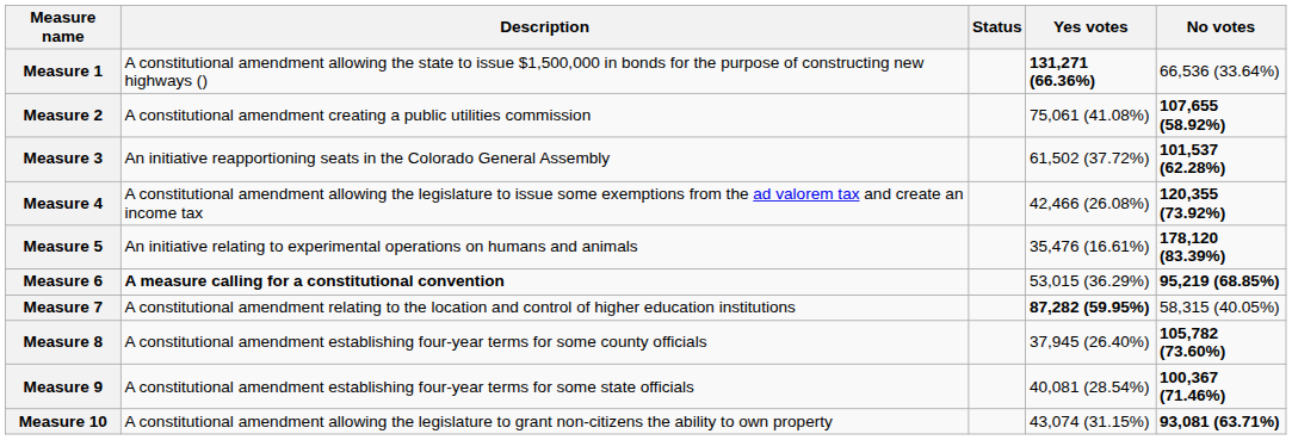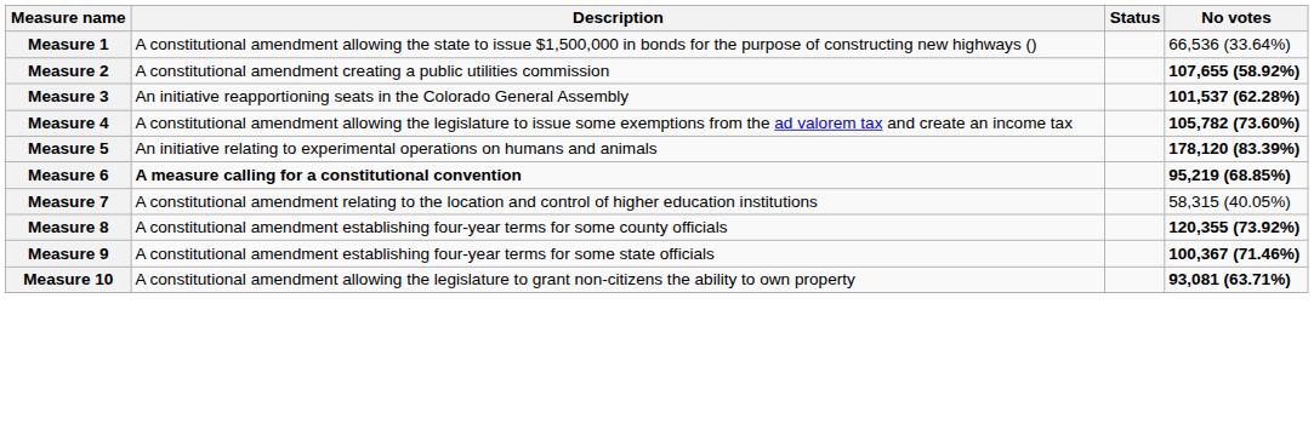- column: Yes votes | 131,271 (66.36%) | 75,061 (41.08%) | 61,502 (37.72%) | 42,466 (26.08%) | 35,476 (16.61%) | 53,015 (36.29%) | 87,282 (59.95%) | 37,945 (26.40%) | 40,081 (28.54%) | 43,074 (31.15%)
Measure 4 | No votes: 120,355 (73.92%) -> 105,782 (73.60%)
Measure 8 | No votes: 105,782 (73.60%) -> 120,355 (73.92%)
